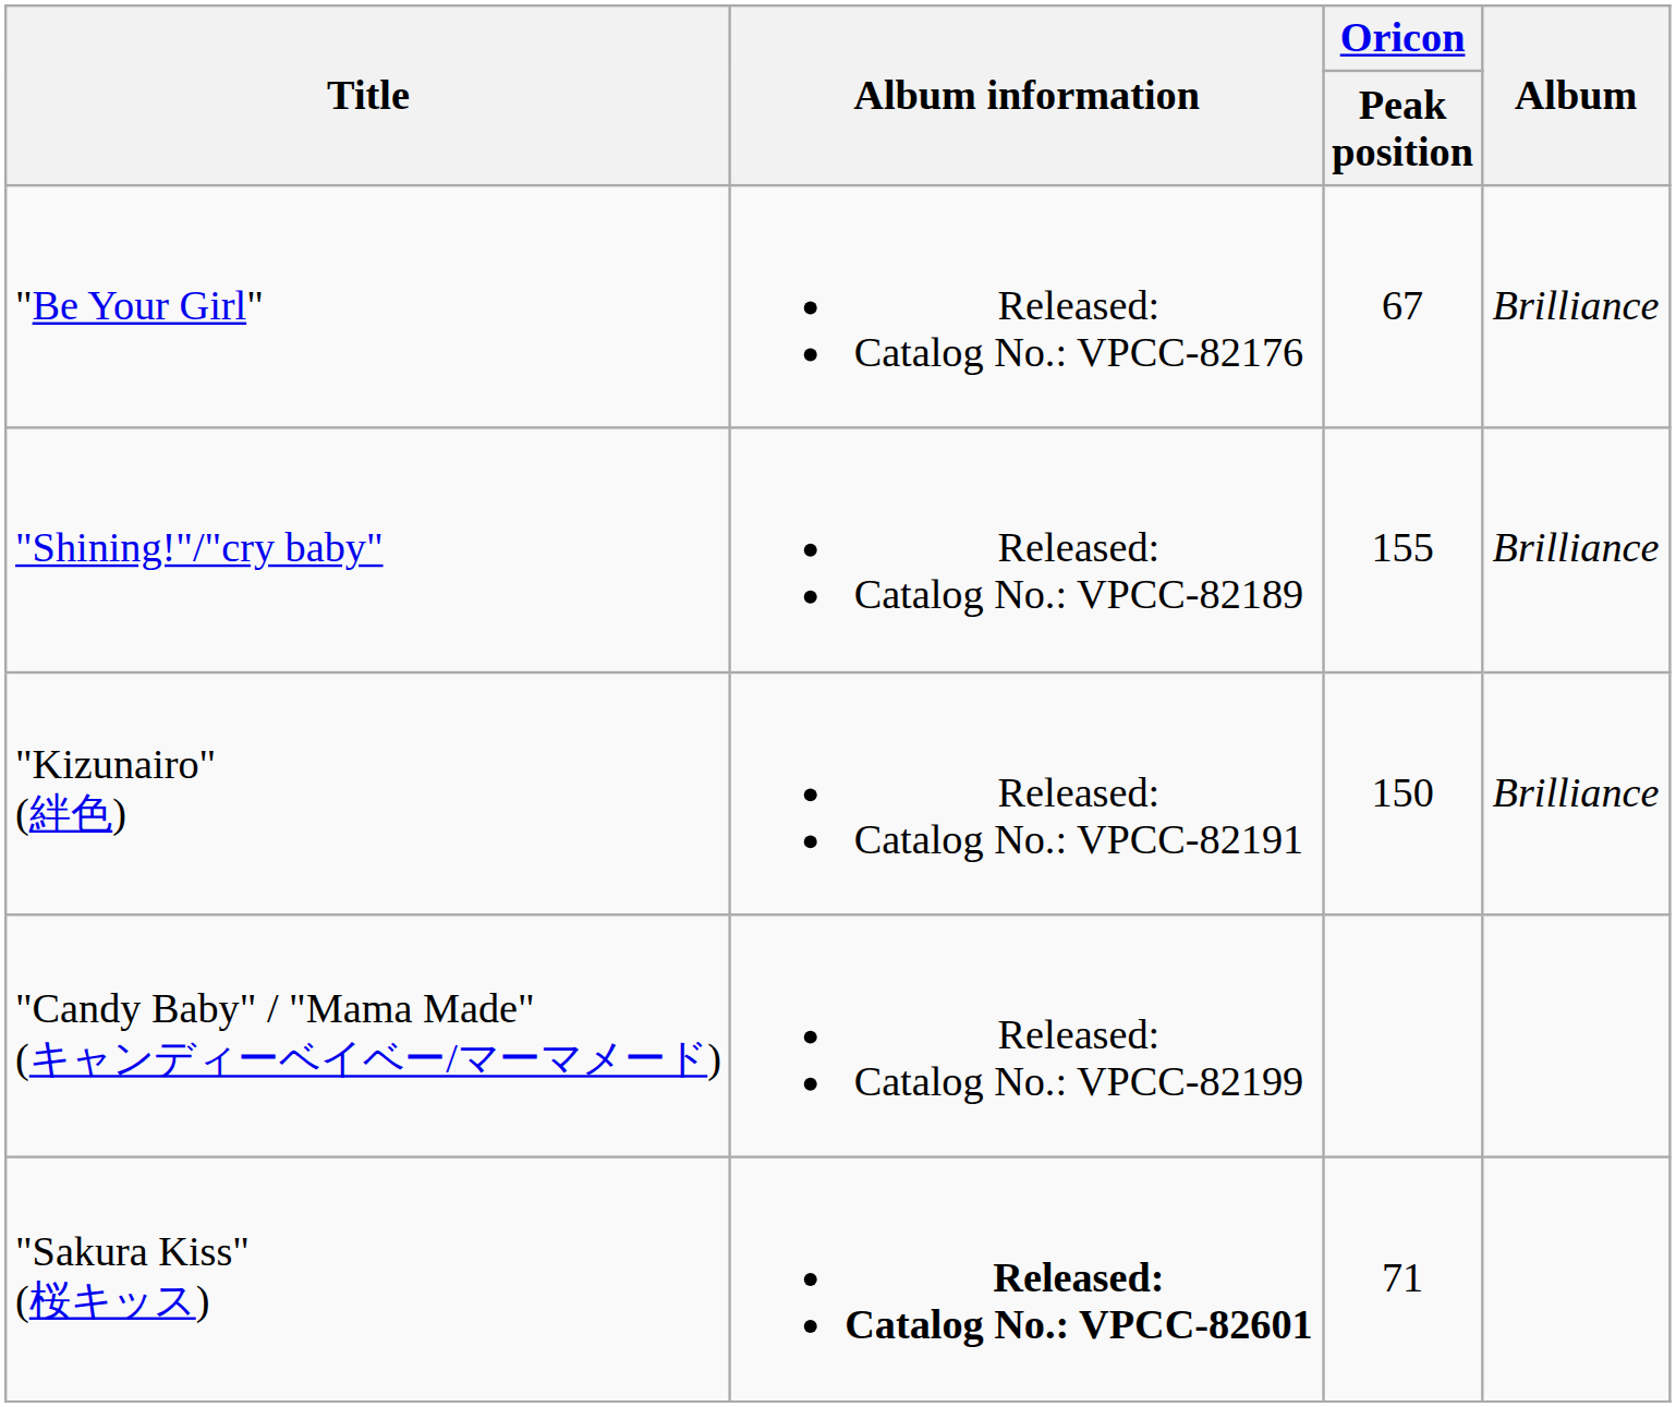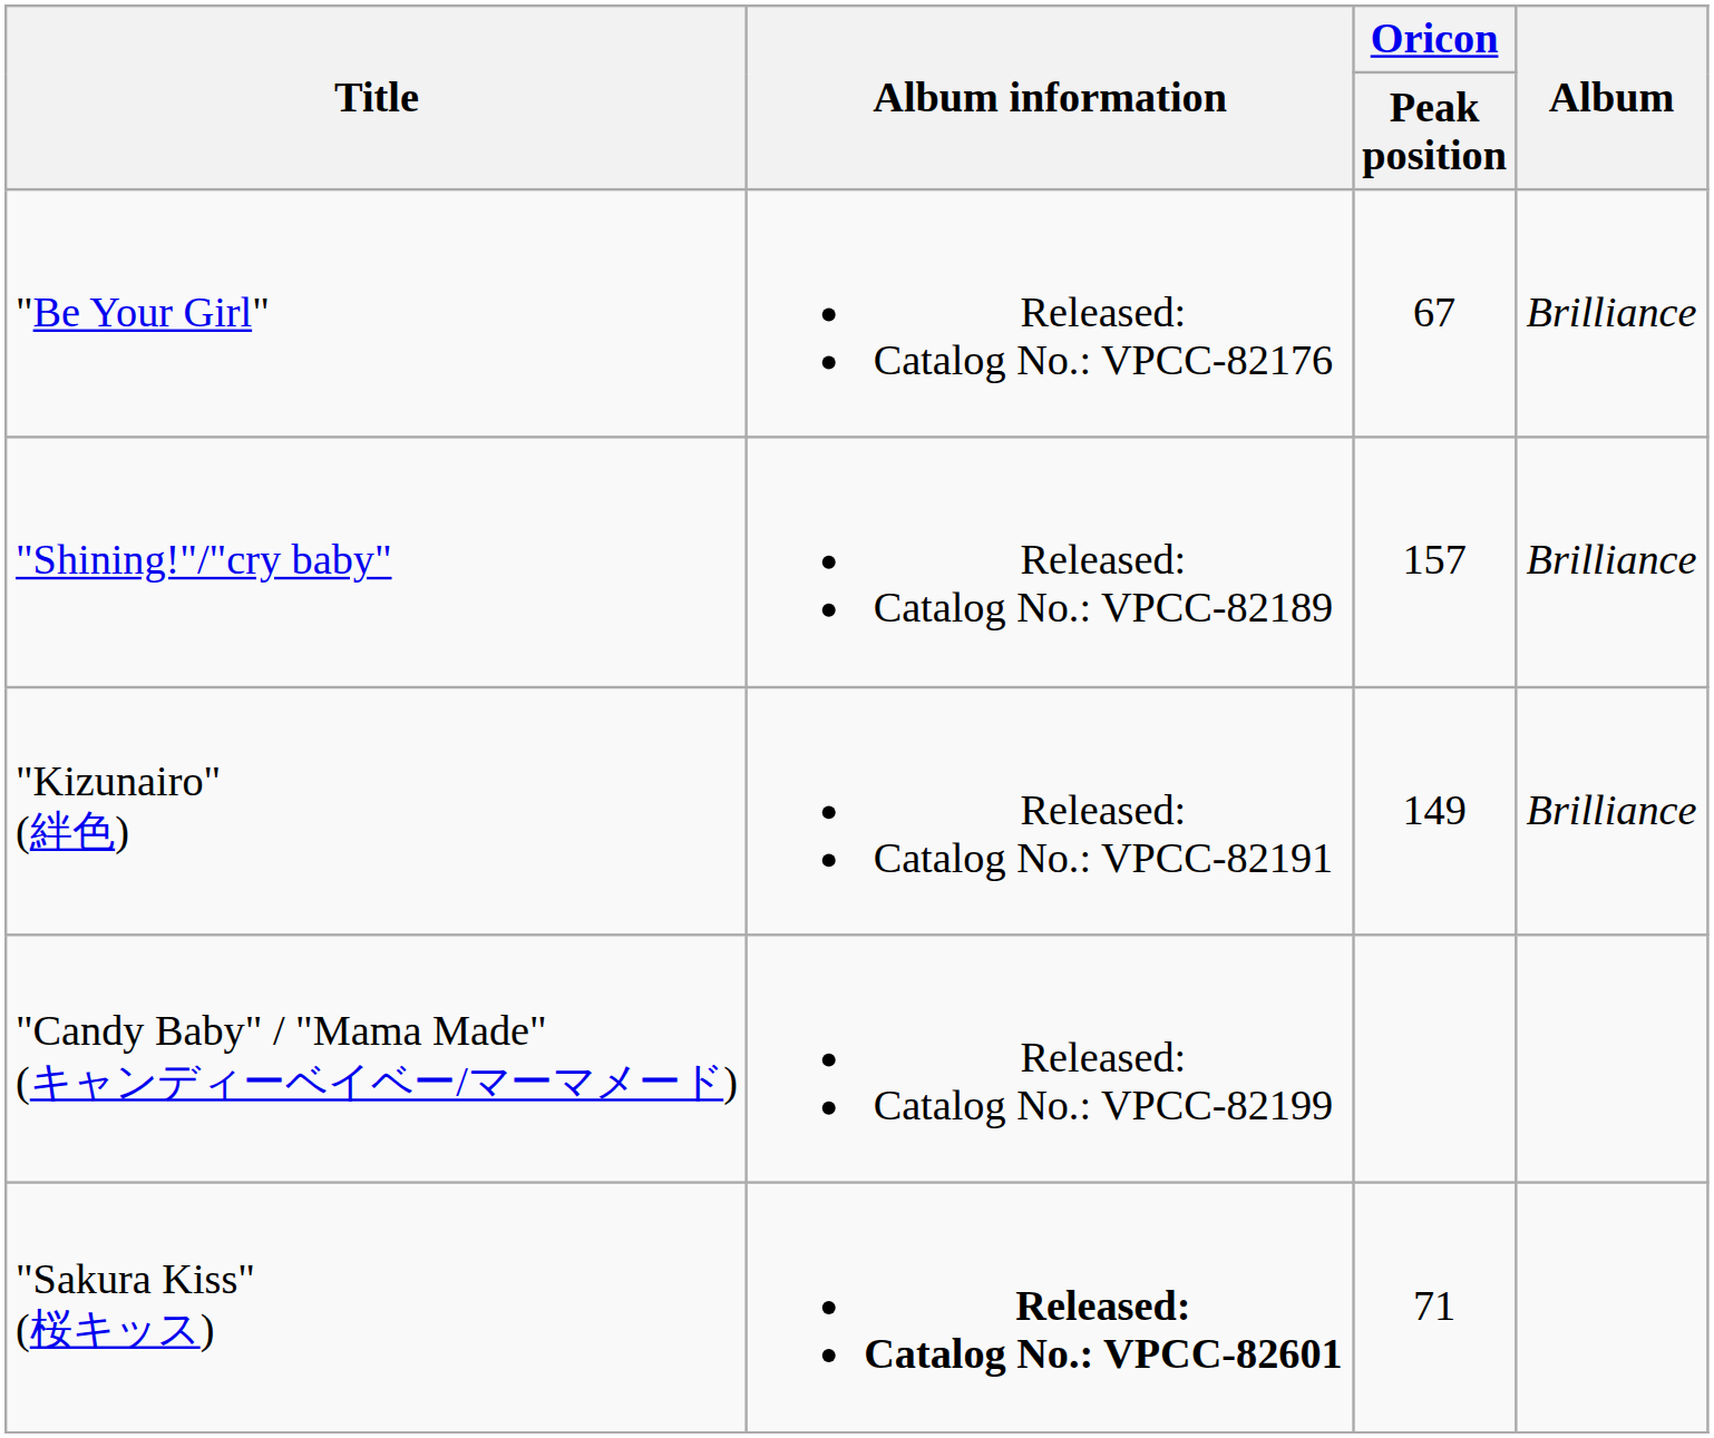"Shining!"/"cry baby" | Oricon / Peak position: 155 -> 157
"Kizunairo" (絆色) | Oricon / Peak position: 150 -> 149
